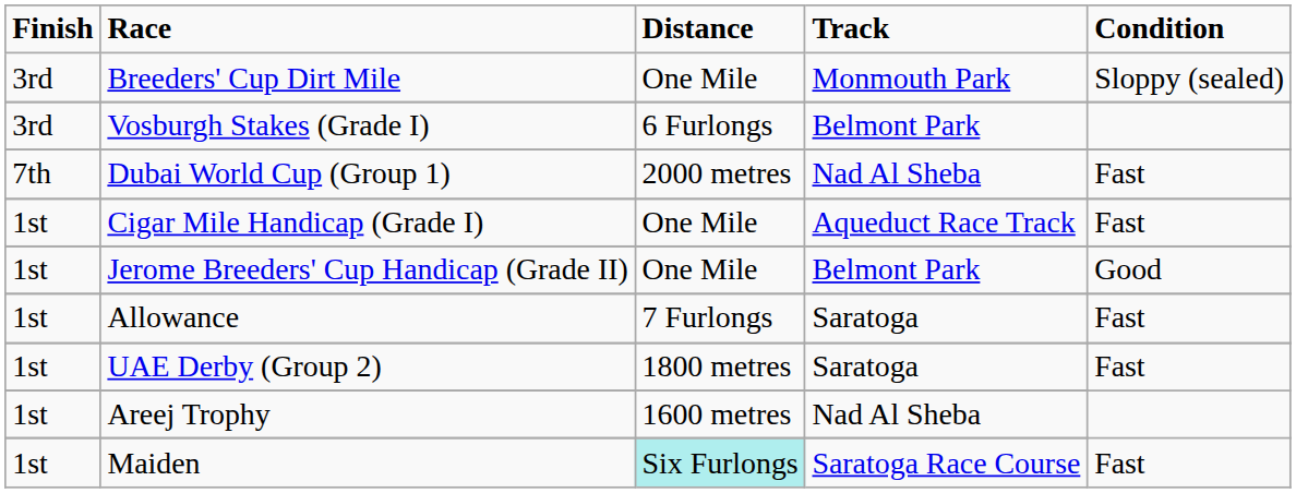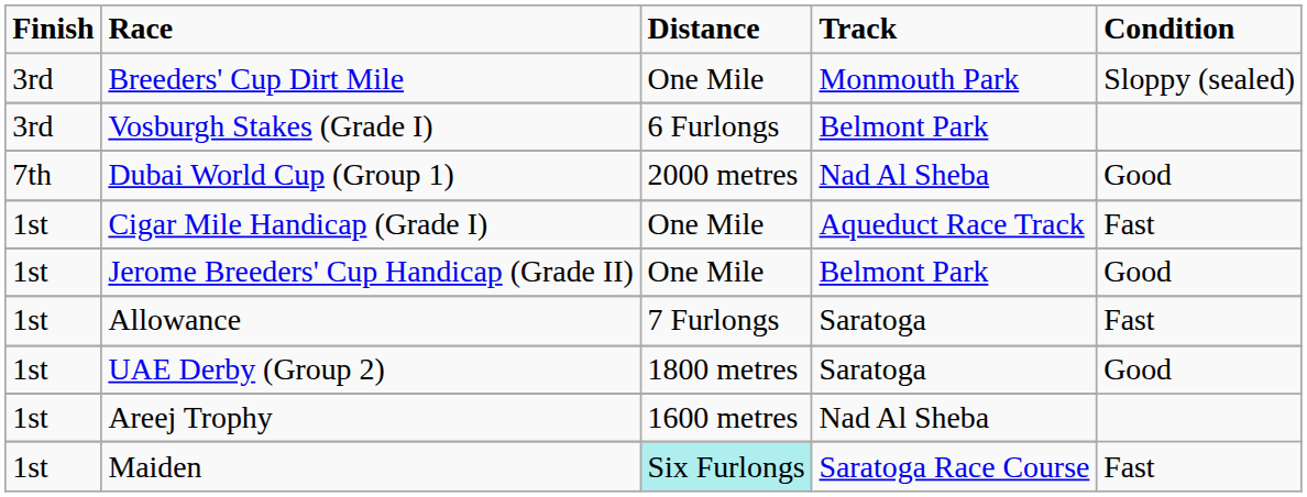Dubai World Cup (Group 1) | Condition: Fast -> Good
UAE Derby (Group 2) | Condition: Fast -> Good
